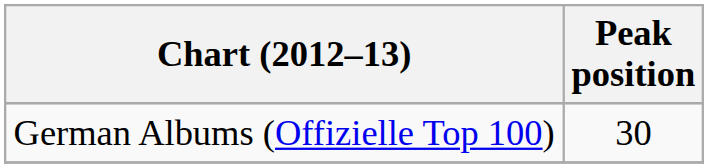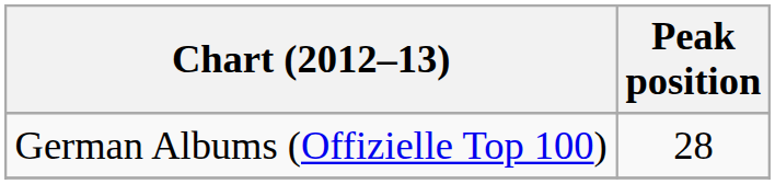German Albums (Offizielle Top 100) | Peak position: 30 -> 28
